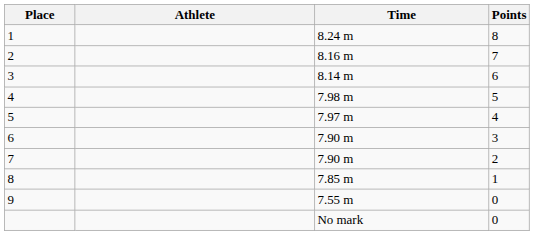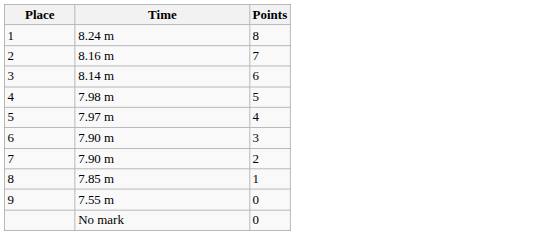- column: Athlete
